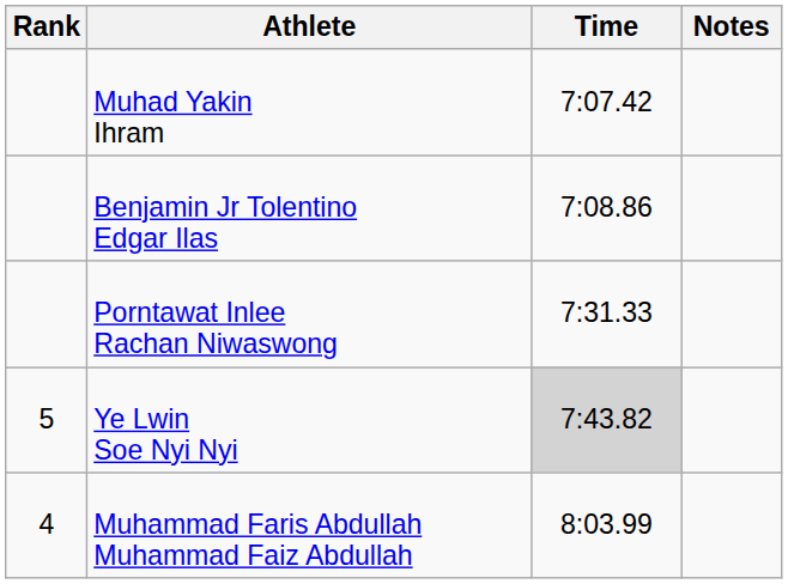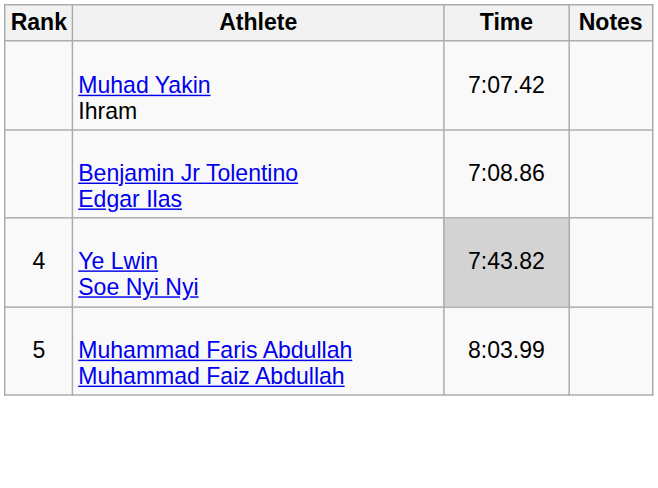- row: Porntawat Inlee Rachan Niwaswong | 7:31.33
Ye Lwin Soe Nyi Nyi | Rank: 5 -> 4
Muhammad Faris Abdullah Muhammad Faiz Abdullah | Rank: 4 -> 5
